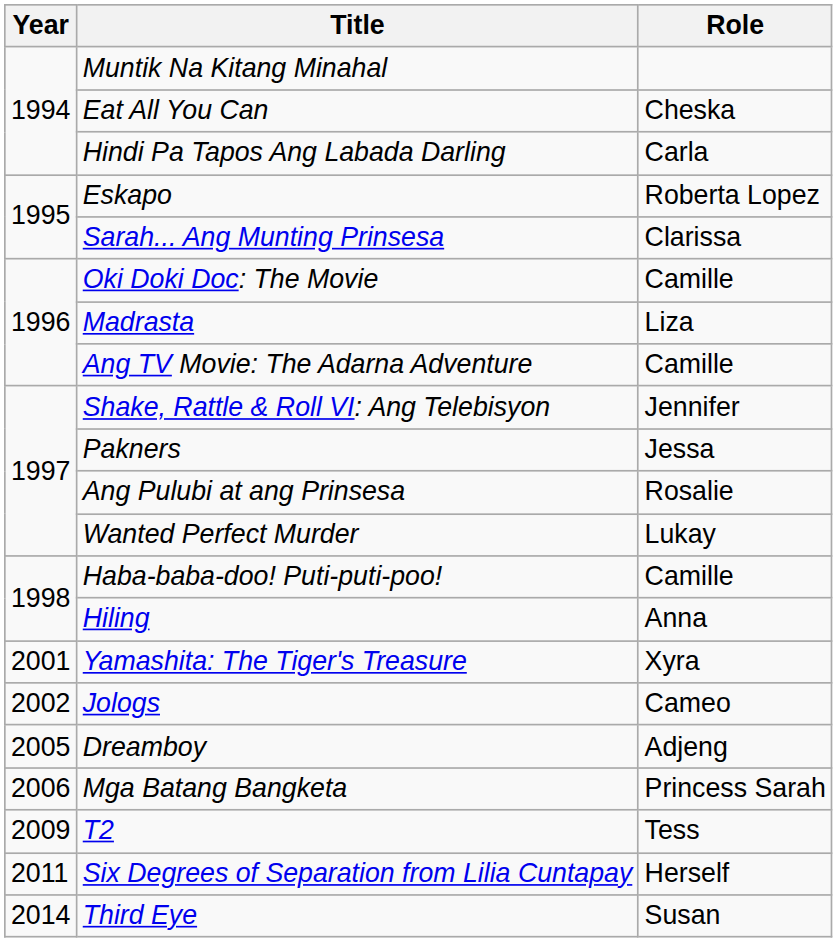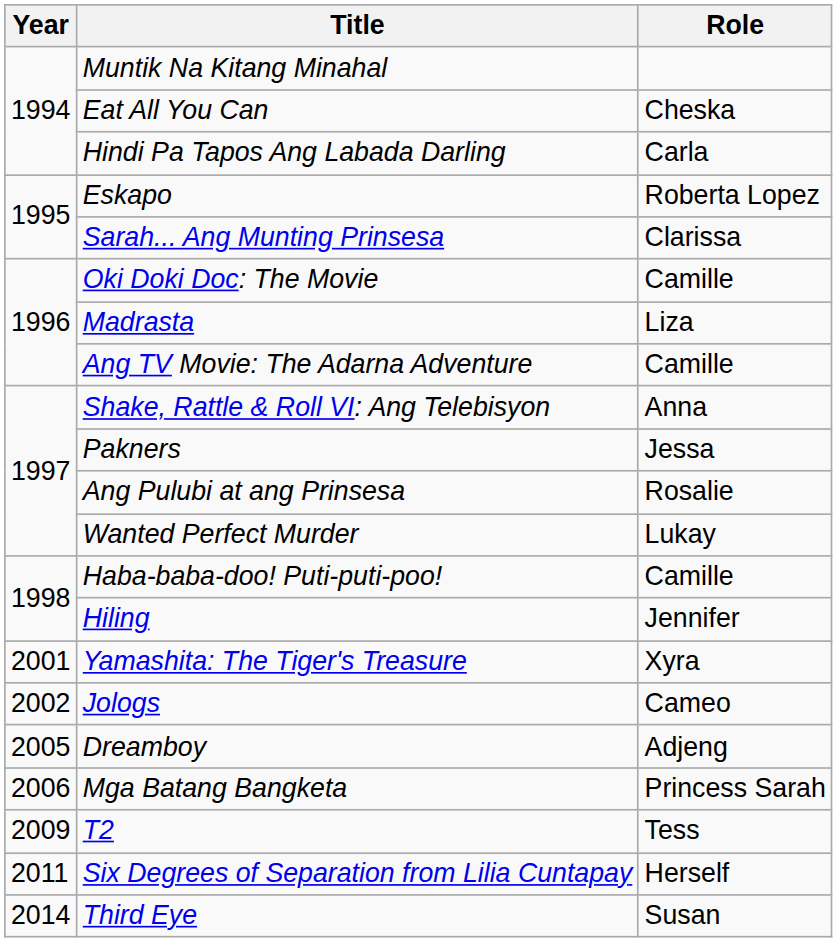Shake, Rattle & Roll VI: Ang Telebisyon | Role: Jennifer -> Anna
Hiling | Role: Anna -> Jennifer
